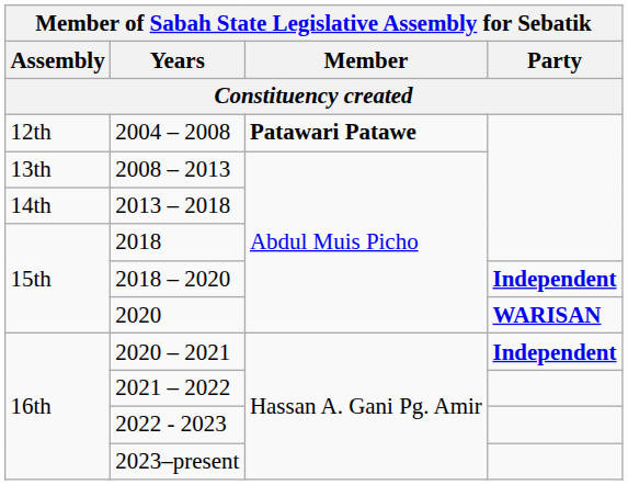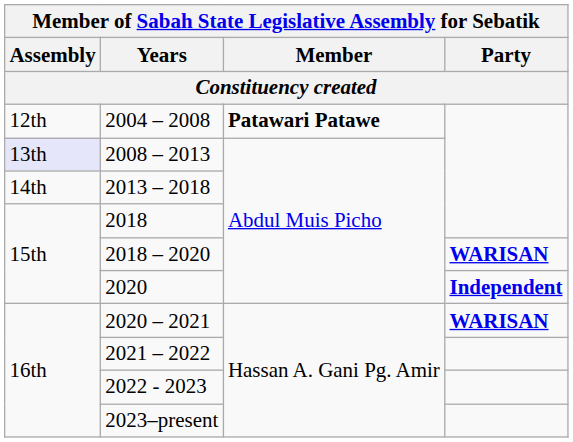2008 – 2013 | Assembly: no background -> lavender background
2018 – 2020 | Party: Independent -> WARISAN
2020 | Party: WARISAN -> Independent
2020 – 2021 | Party: Independent -> WARISAN
